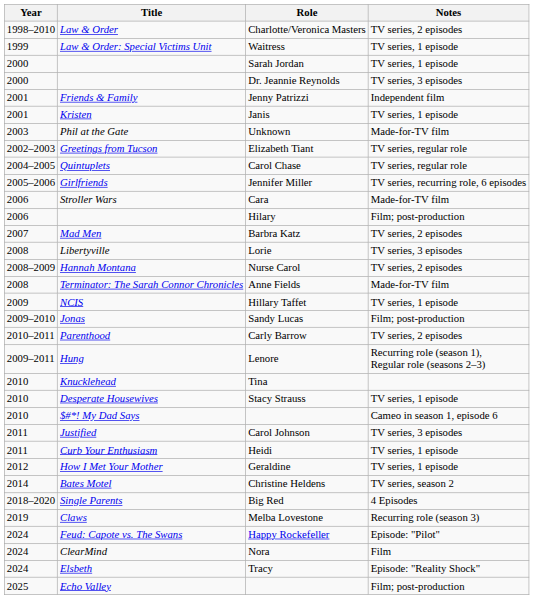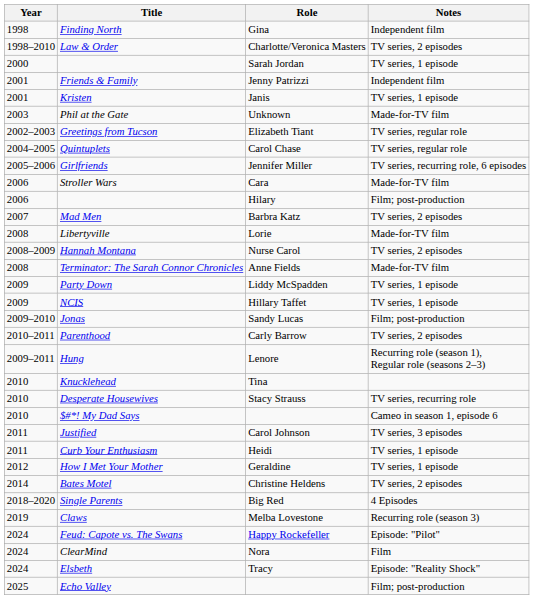+ row: 1998 | Finding North | Gina | Independent film
- row: 1999 | Law & Order: Special Victims Unit | Waitress | TV series, 1 episode
- row: 2000 | Dr. Jeannie Reynolds | TV series, 3 episodes
Lorie | Notes: TV series, 3 episodes -> Made-for-TV film
+ row: 2009 | Party Down | Liddy McSpadden | TV series, 1 episode
Stacy Strauss | Notes: TV series, 1 episode -> TV series, recurring role
Christine Heldens | Notes: TV series, season 2 -> TV series, 2 episodes
